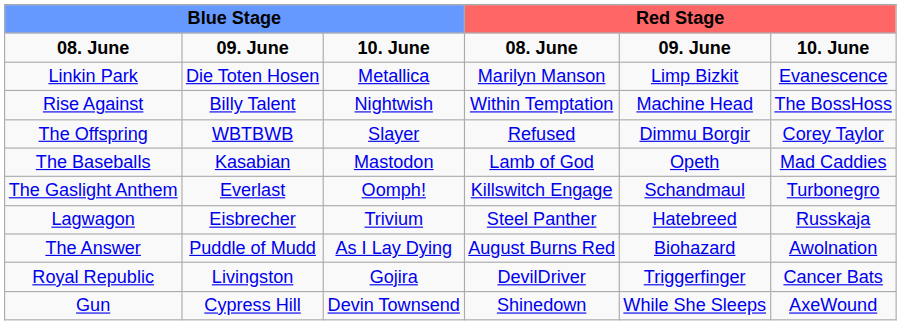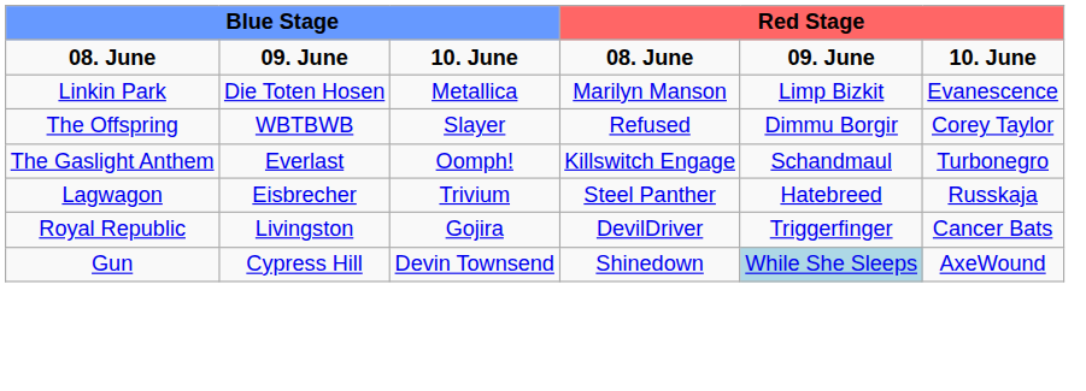- row: Rise Against | Billy Talent | Nightwish | Within Temptation | Machine Head | The BossHoss
- row: The Baseballs | Kasabian | Mastodon | Lamb of God | Opeth | Mad Caddies
- row: The Answer | Puddle of Mudd | As I Lay Dying | August Burns Red | Biohazard | Awolnation
Gun | column 5: no background -> lightblue background
